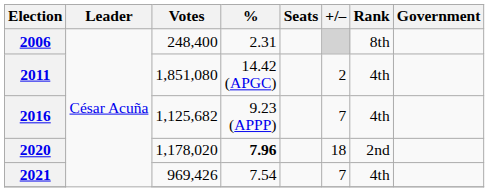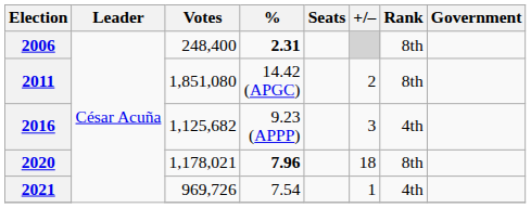2006 | %: normal -> bold
2011 | Rank: 4th -> 8th
2016 | +/–: 7 -> 3
2020 | Votes: 1,178,020 -> 1,178,021
2020 | Rank: 2nd -> 8th
2021 | Votes: 969,426 -> 969,726
2021 | +/–: 7 -> 1
